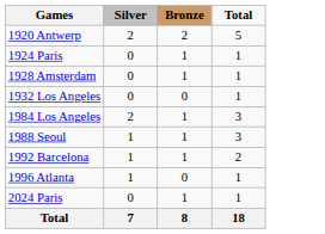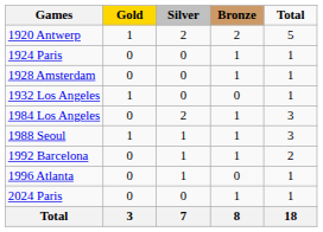+ column: Gold | 1 | 0 | 0 | 1 | 0 | 1 | 0 | 0 | 0 | 3
